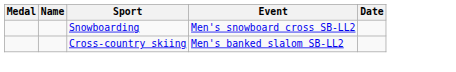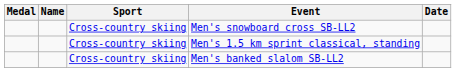Men's snowboard cross SB-LL2 | Sport: Snowboarding -> Cross-country skiing
+ row: Cross-country skiing | Men's 1.5 km sprint classical, standing
